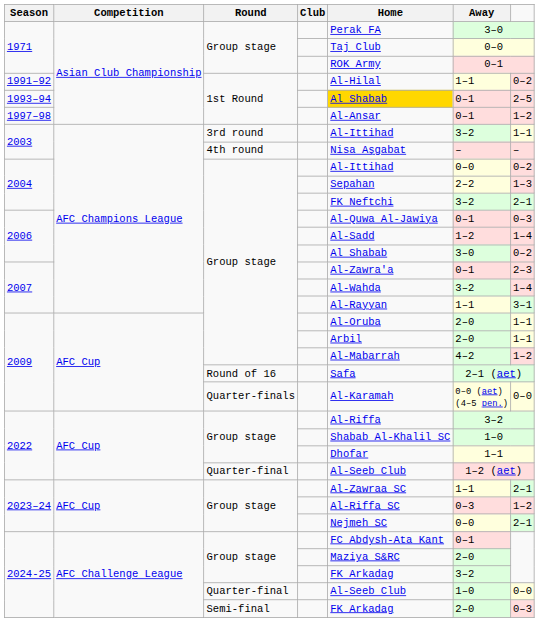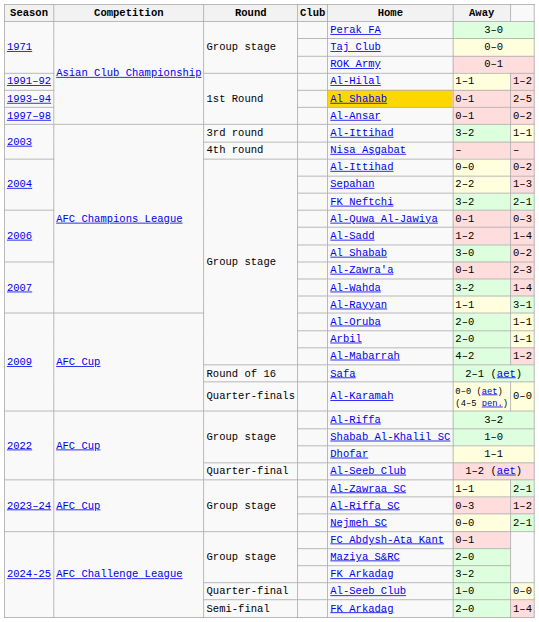1991–92 | column 7: 0–2 -> 1–2
1997–98 | column 7: 1–2 -> 0–2
2024-25 / Semi-final | column 7: 0–3 -> 1–4
